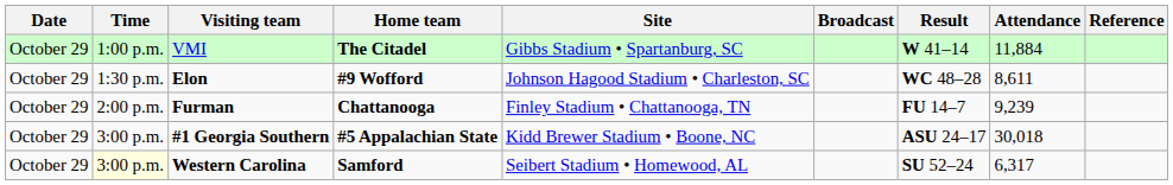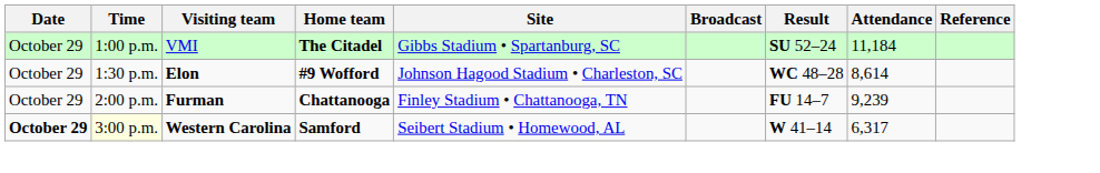VMI | Result: W 41–14 -> SU 52–24
VMI | Attendance: 11,884 -> 11,184
Elon | Attendance: 8,611 -> 8,614
- row: October 29 | 3:00 p.m. | #1 Georgia Southern | #5 Appalachian State | Kidd Brewer Stadium • Boone, NC | ASU 24–17 | 30,018
Western Carolina | Date: normal -> bold
Western Carolina | Result: SU 52–24 -> W 41–14
